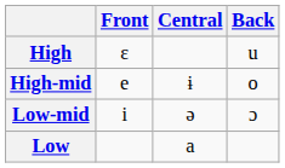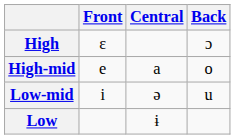High | Back: u -> ɔ
High-mid | Central: ɨ -> a
Low-mid | Back: ɔ -> u
Low | Central: a -> ɨ
